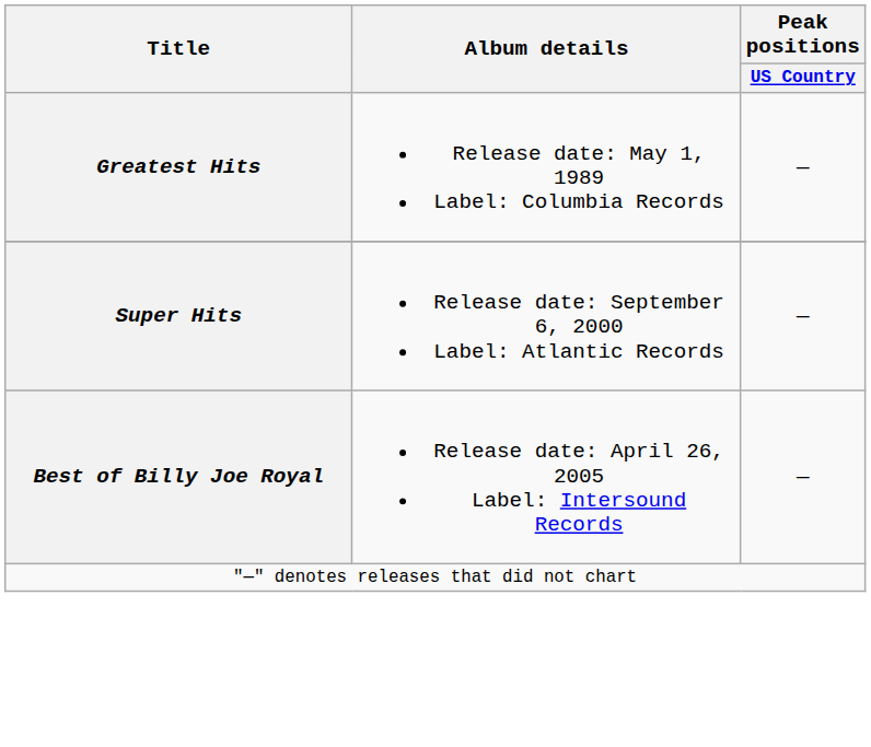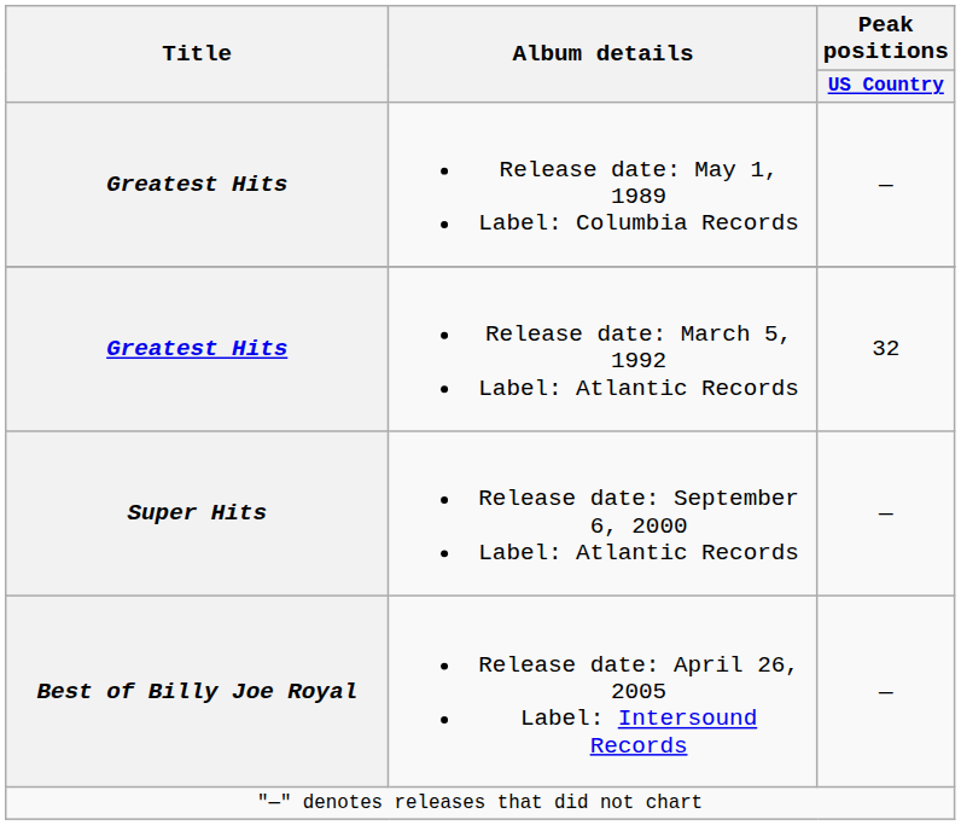+ row: Greatest Hits | Release date: March 5, 1992 Label: Atlantic Records | 32
